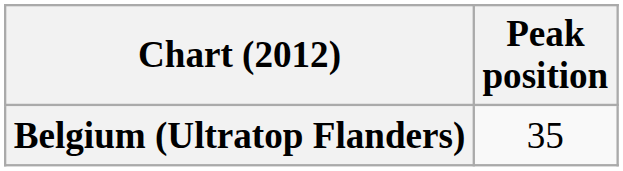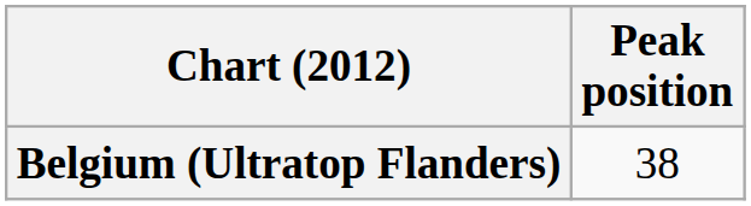Belgium (Ultratop Flanders) | Peak position: 35 -> 38
